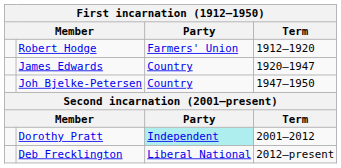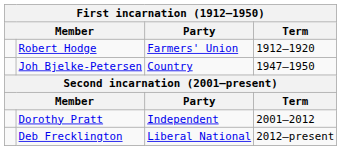- row: James Edwards | Country | 1920–1947
Dorothy Pratt | Party: paleturquoise background -> no background
